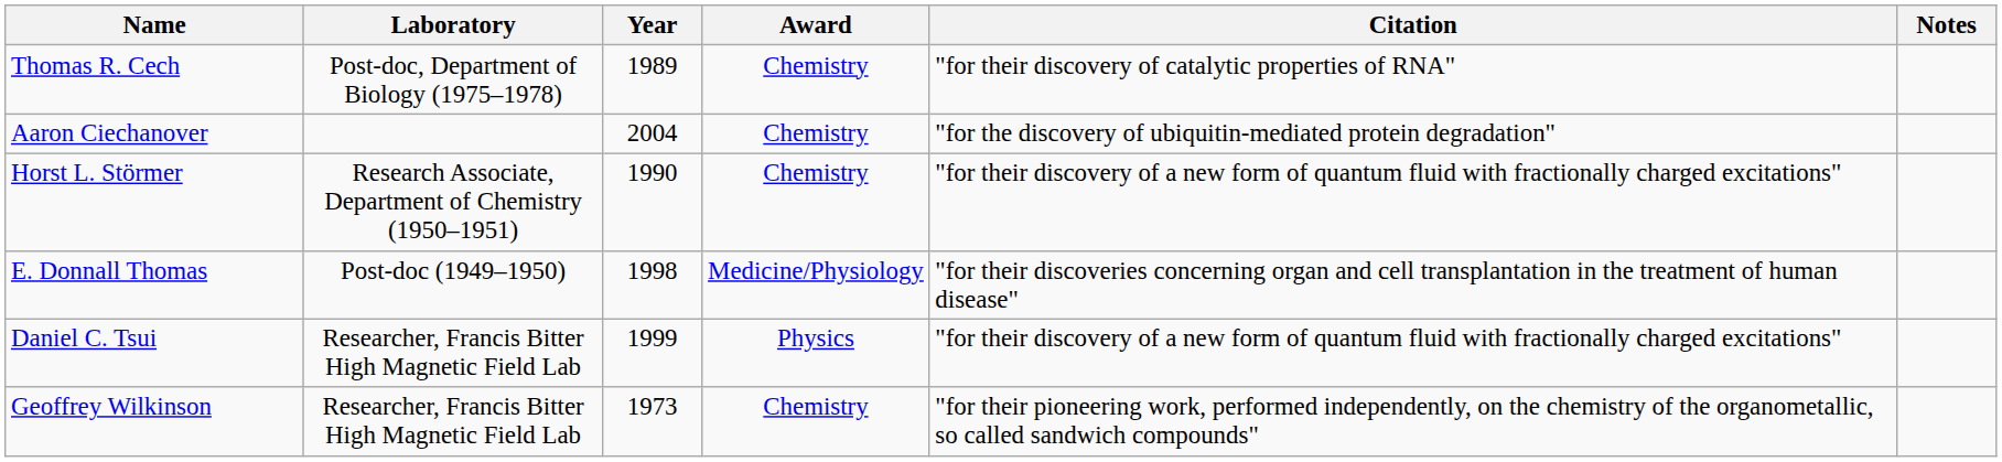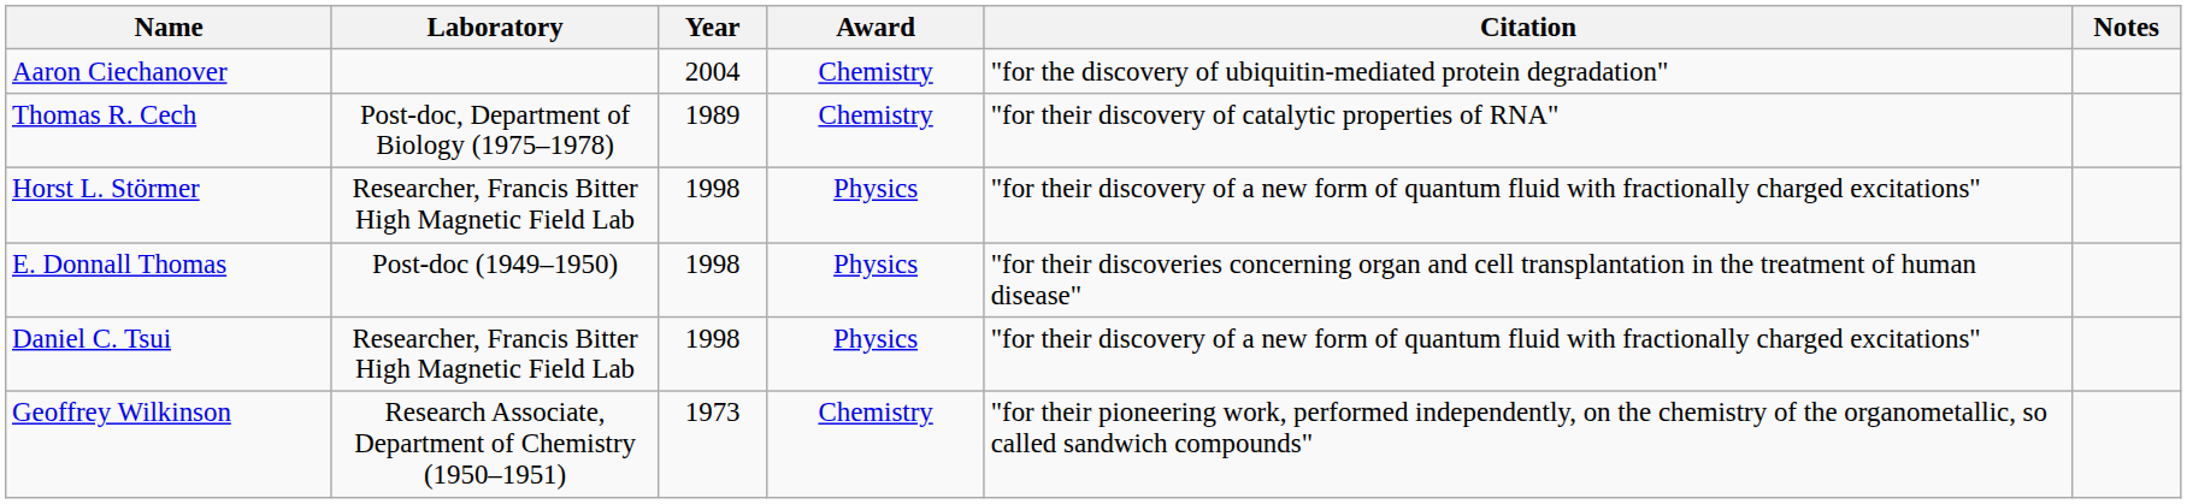rows swapped: Thomas R. Cech <-> Aaron Ciechanover
Horst L. Störmer | Laboratory: Research Associate, Department of Chemistry (1950–1951) -> Researcher, Francis Bitter High Magnetic Field Lab
Horst L. Störmer | Year: 1990 -> 1998
Horst L. Störmer | Award: Chemistry -> Physics
E. Donnall Thomas | Award: Medicine/Physiology -> Physics
Daniel C. Tsui | Year: 1999 -> 1998
Geoffrey Wilkinson | Laboratory: Researcher, Francis Bitter High Magnetic Field Lab -> Research Associate, Department of Chemistry (1950–1951)
